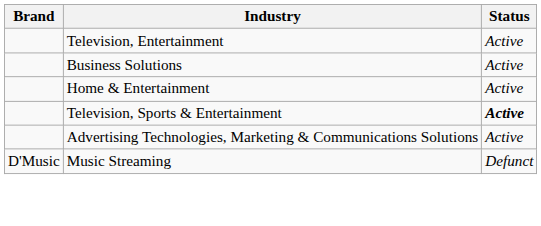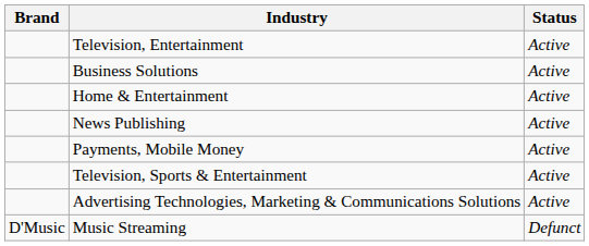+ row: News Publishing | Active
+ row: Payments, Mobile Money | Active
Television, Sports & Entertainment | Status: bold -> normal
